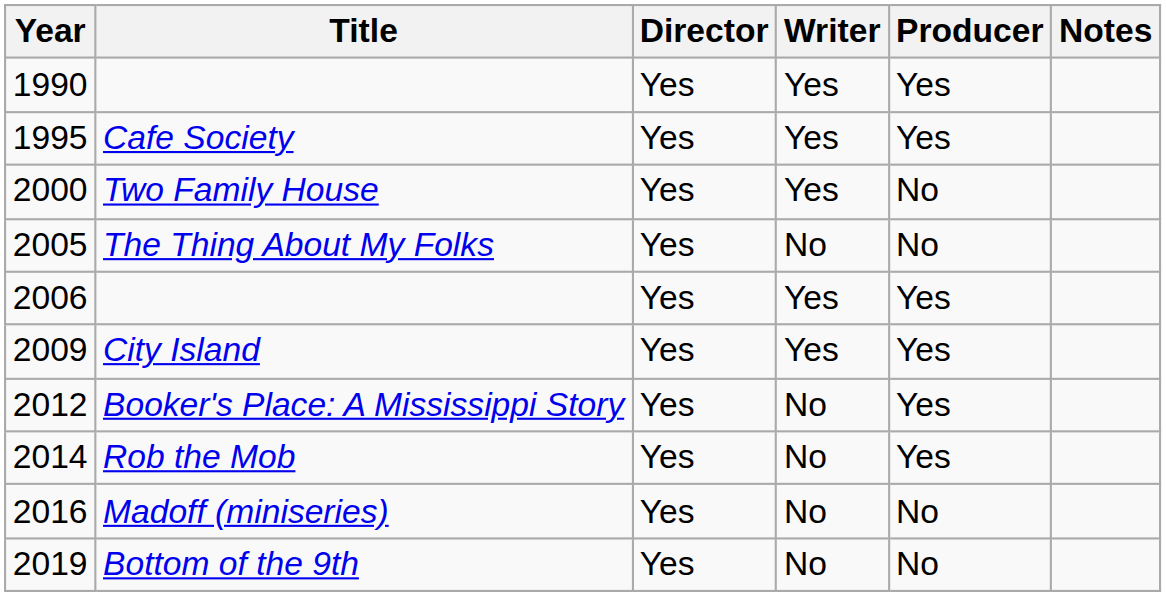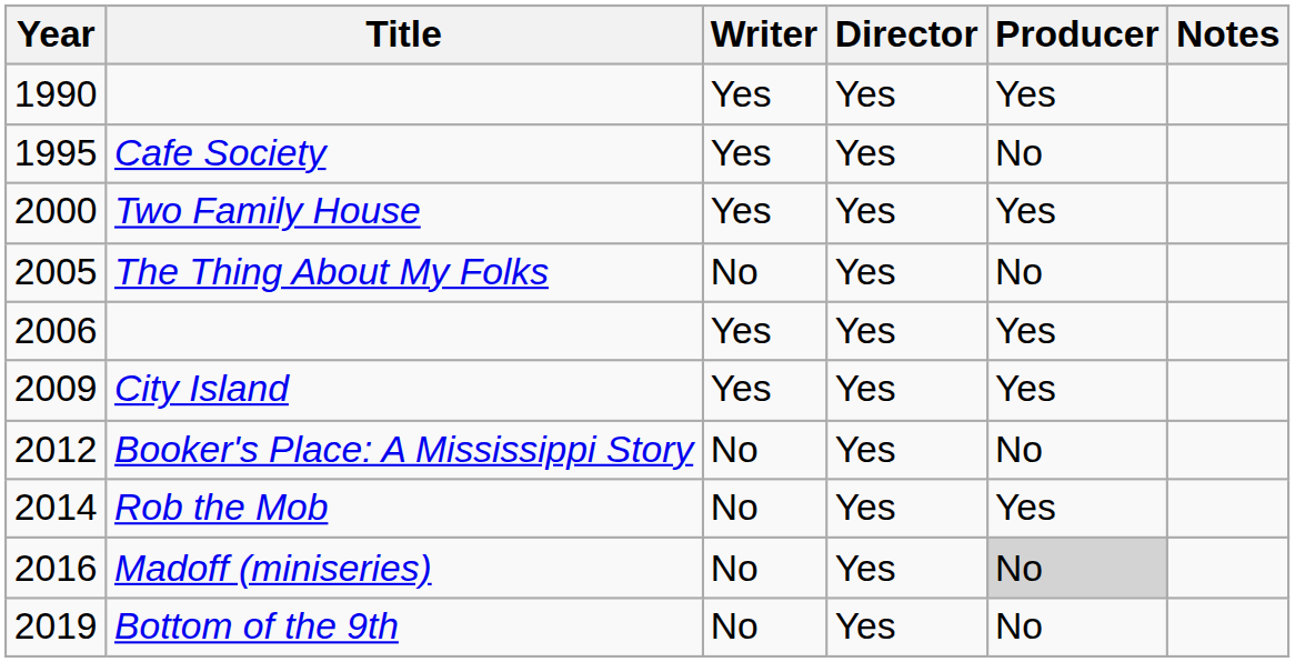columns swapped: Director <-> Writer
Cafe Society | Producer: Yes -> No
Two Family House | Producer: No -> Yes
Booker's Place: A Mississippi Story | Producer: Yes -> No
Madoff (miniseries) | Producer: no background -> lightgrey background
